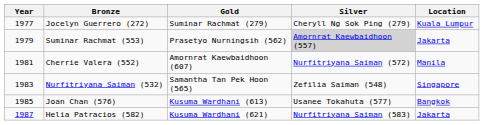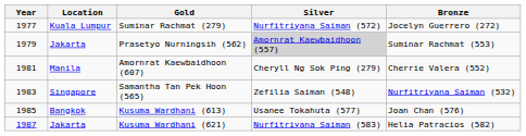columns swapped: Location <-> Bronze
Suminar Rachmat (279) | Silver: Cheryll Ng Sok Ping (279) -> Nurfitriyana Saiman (572)
Amornrat Kaewbaidhoon (607) | Silver: Nurfitriyana Saiman (572) -> Cheryll Ng Sok Ping (279)
